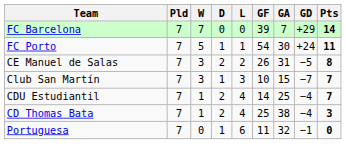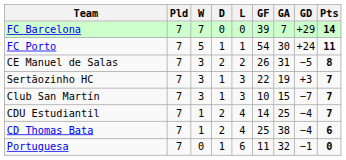+ row: Sertãozinho HC | 7 | 3 | 1 | 3 | 22 | 19 | +3 | 7
CD Thomas Bata | Pts: 3 -> 6
